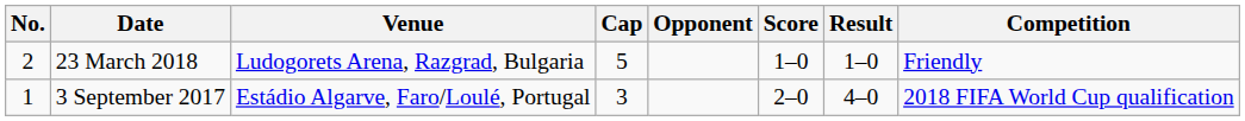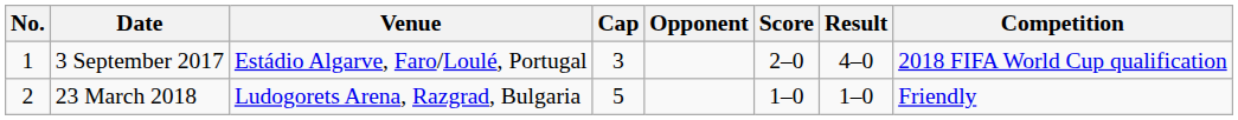rows swapped: 3 September 2017 <-> 23 March 2018
